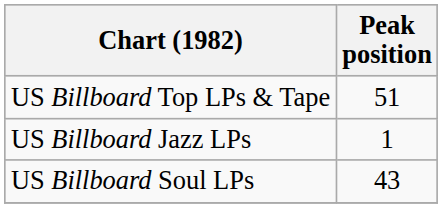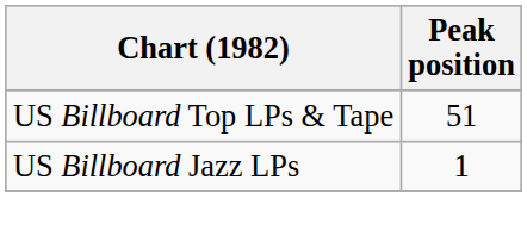- row: US Billboard Soul LPs | 43
